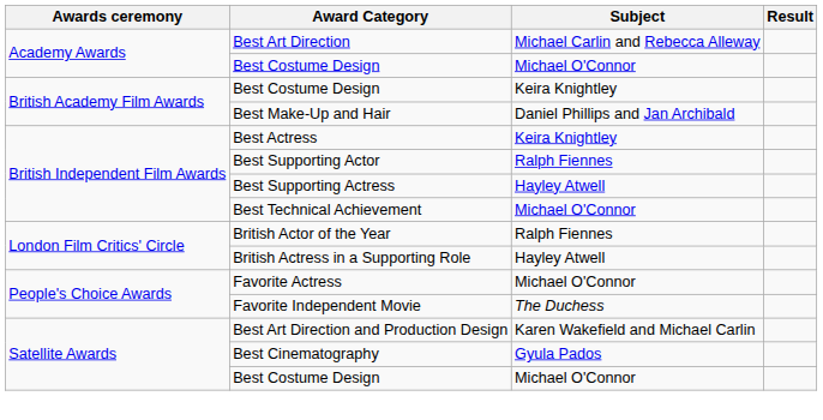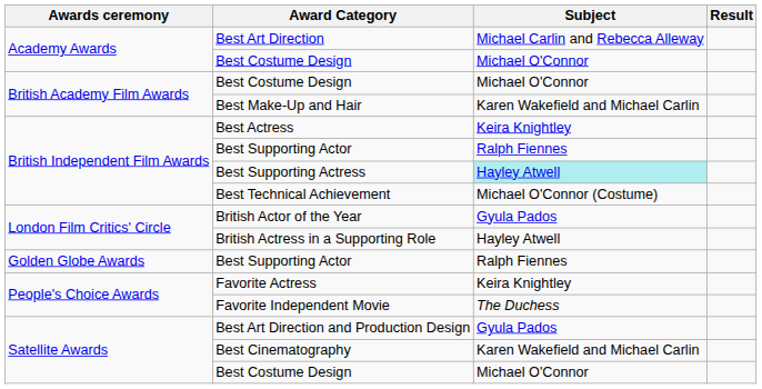British Academy Film Awards / Best Costume Design | Subject: Keira Knightley -> Michael O'Connor
Best Make-Up and Hair | Subject: Daniel Phillips and Jan Archibald -> Karen Wakefield and Michael Carlin
Best Supporting Actress | Subject: no background -> paleturquoise background
Best Technical Achievement | Subject: Michael O'Connor -> Michael O'Connor (Costume)
British Actor of the Year | Subject: Ralph Fiennes -> Gyula Pados
+ row: Golden Globe Awards | Best Supporting Actor | Ralph Fiennes
Favorite Actress | Subject: Michael O'Connor -> Keira Knightley
Best Art Direction and Production Design | Subject: Karen Wakefield and Michael Carlin -> Gyula Pados
Best Cinematography | Subject: Gyula Pados -> Karen Wakefield and Michael Carlin
